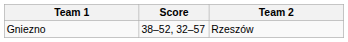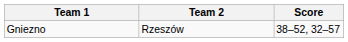columns swapped: Team 2 <-> Score
